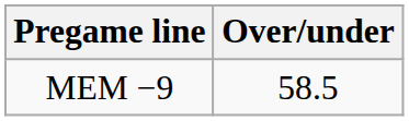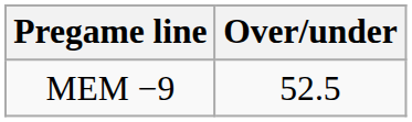MEM −9 | Over/under: 58.5 -> 52.5
